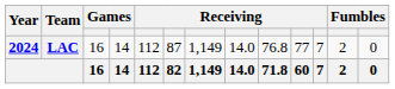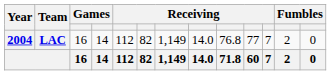LAC | Year: 2024 -> 2004
LAC | column 6: 87 -> 82
